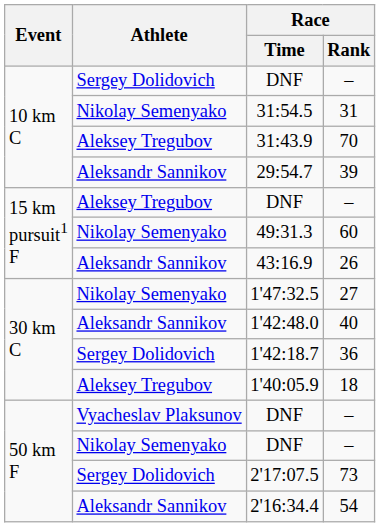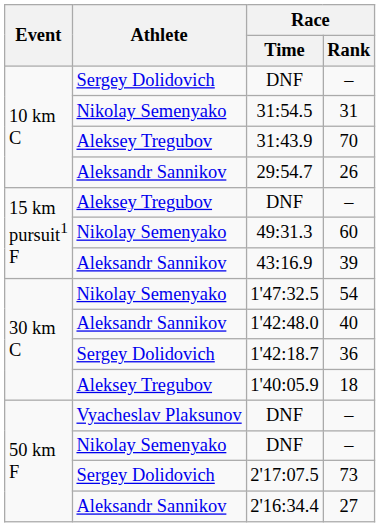29:54.7 | Race / Rank: 39 -> 26
43:16.9 | Race / Rank: 26 -> 39
1'47:32.5 | Race / Rank: 27 -> 54
2'16:34.4 | Race / Rank: 54 -> 27
